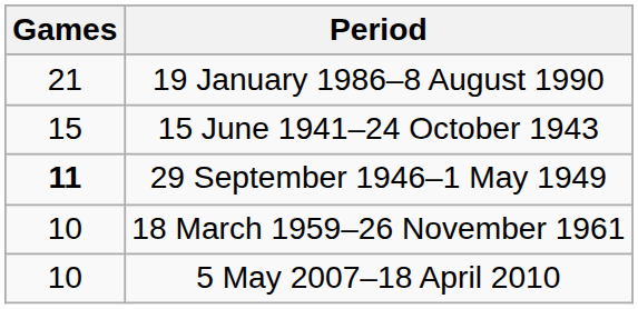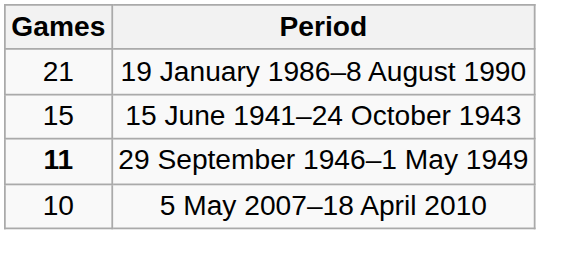- row: 10 | 18 March 1959–26 November 1961
